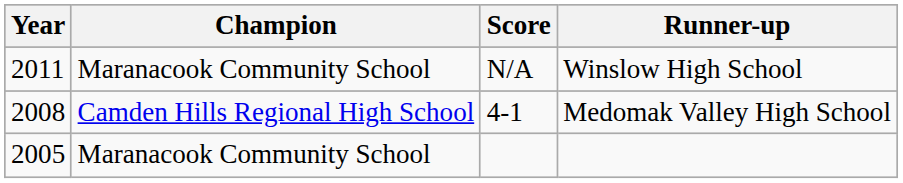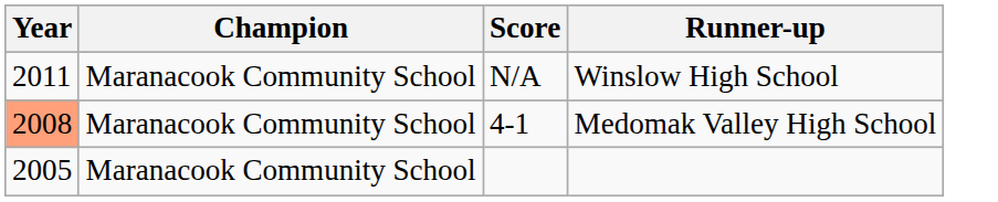Medomak Valley High School | Year: no background -> lightsalmon background
Medomak Valley High School | Champion: Camden Hills Regional High School -> Maranacook Community School
